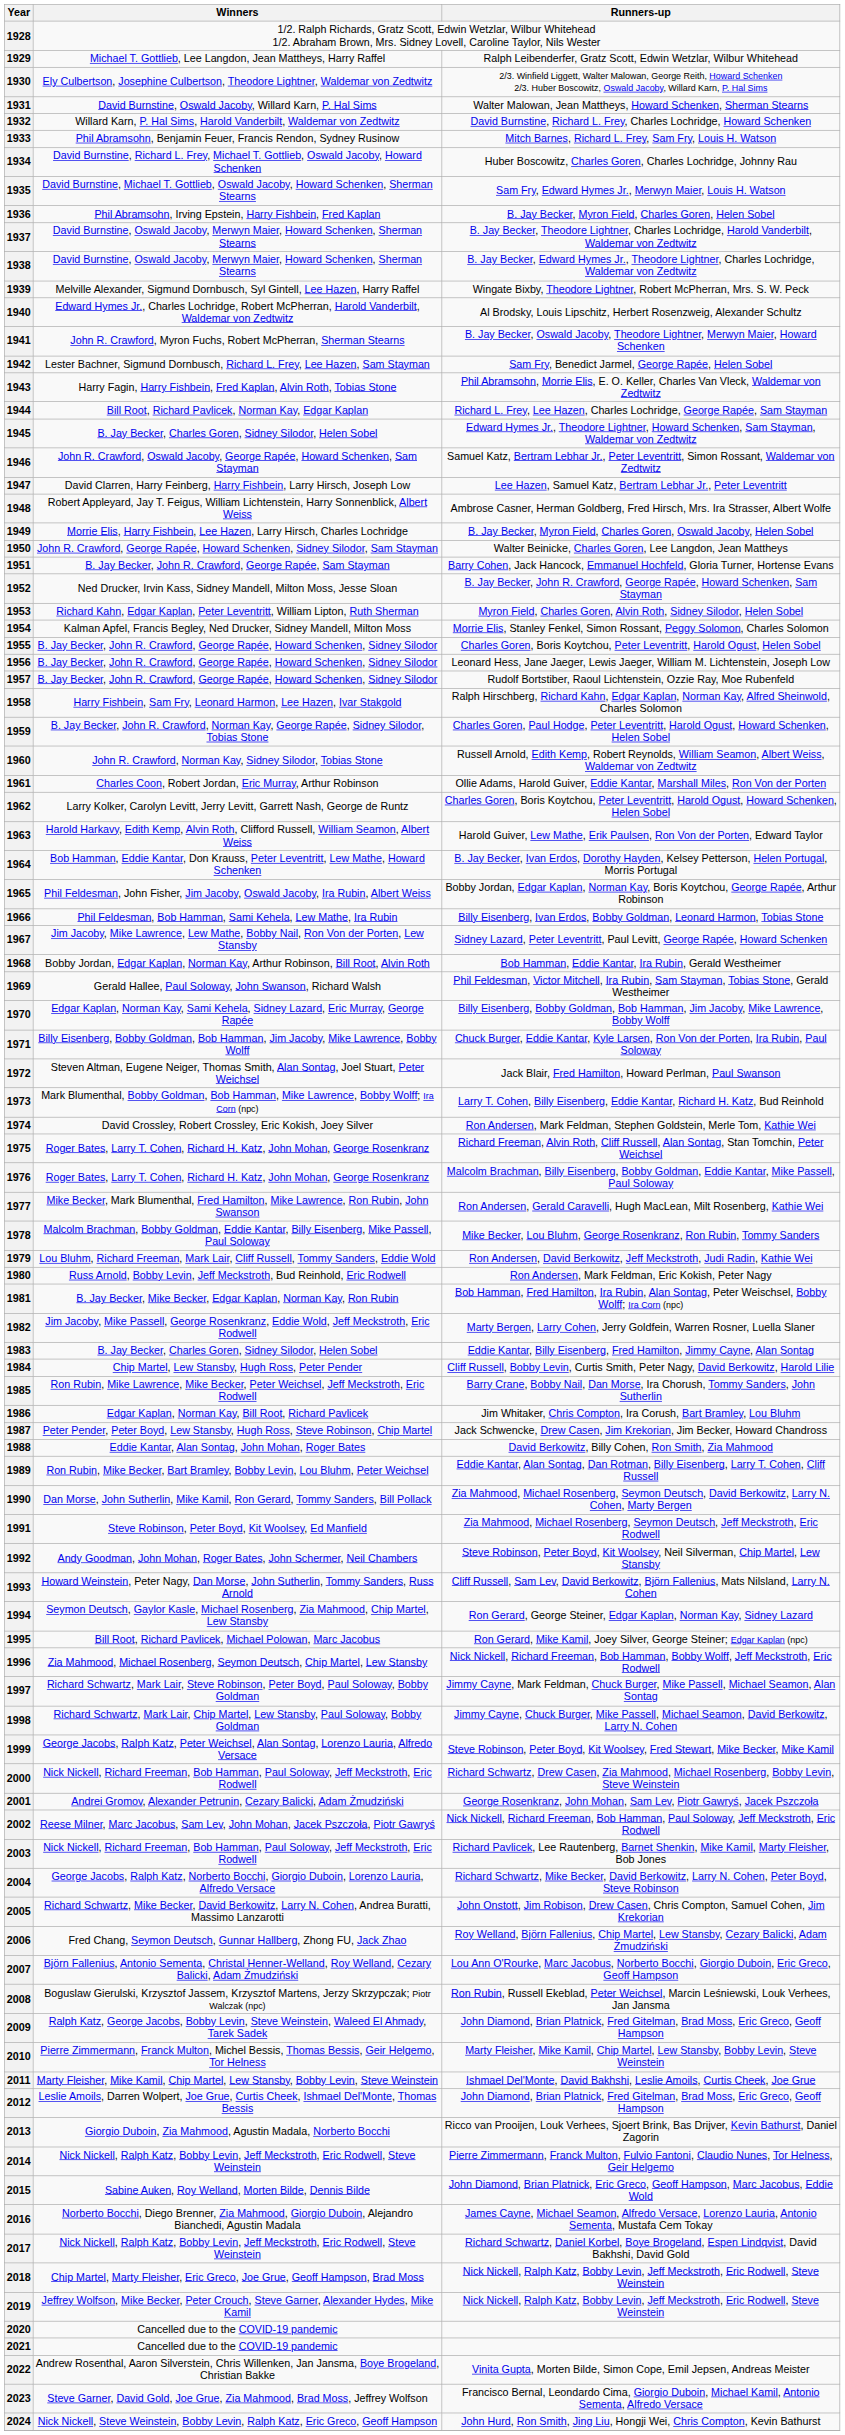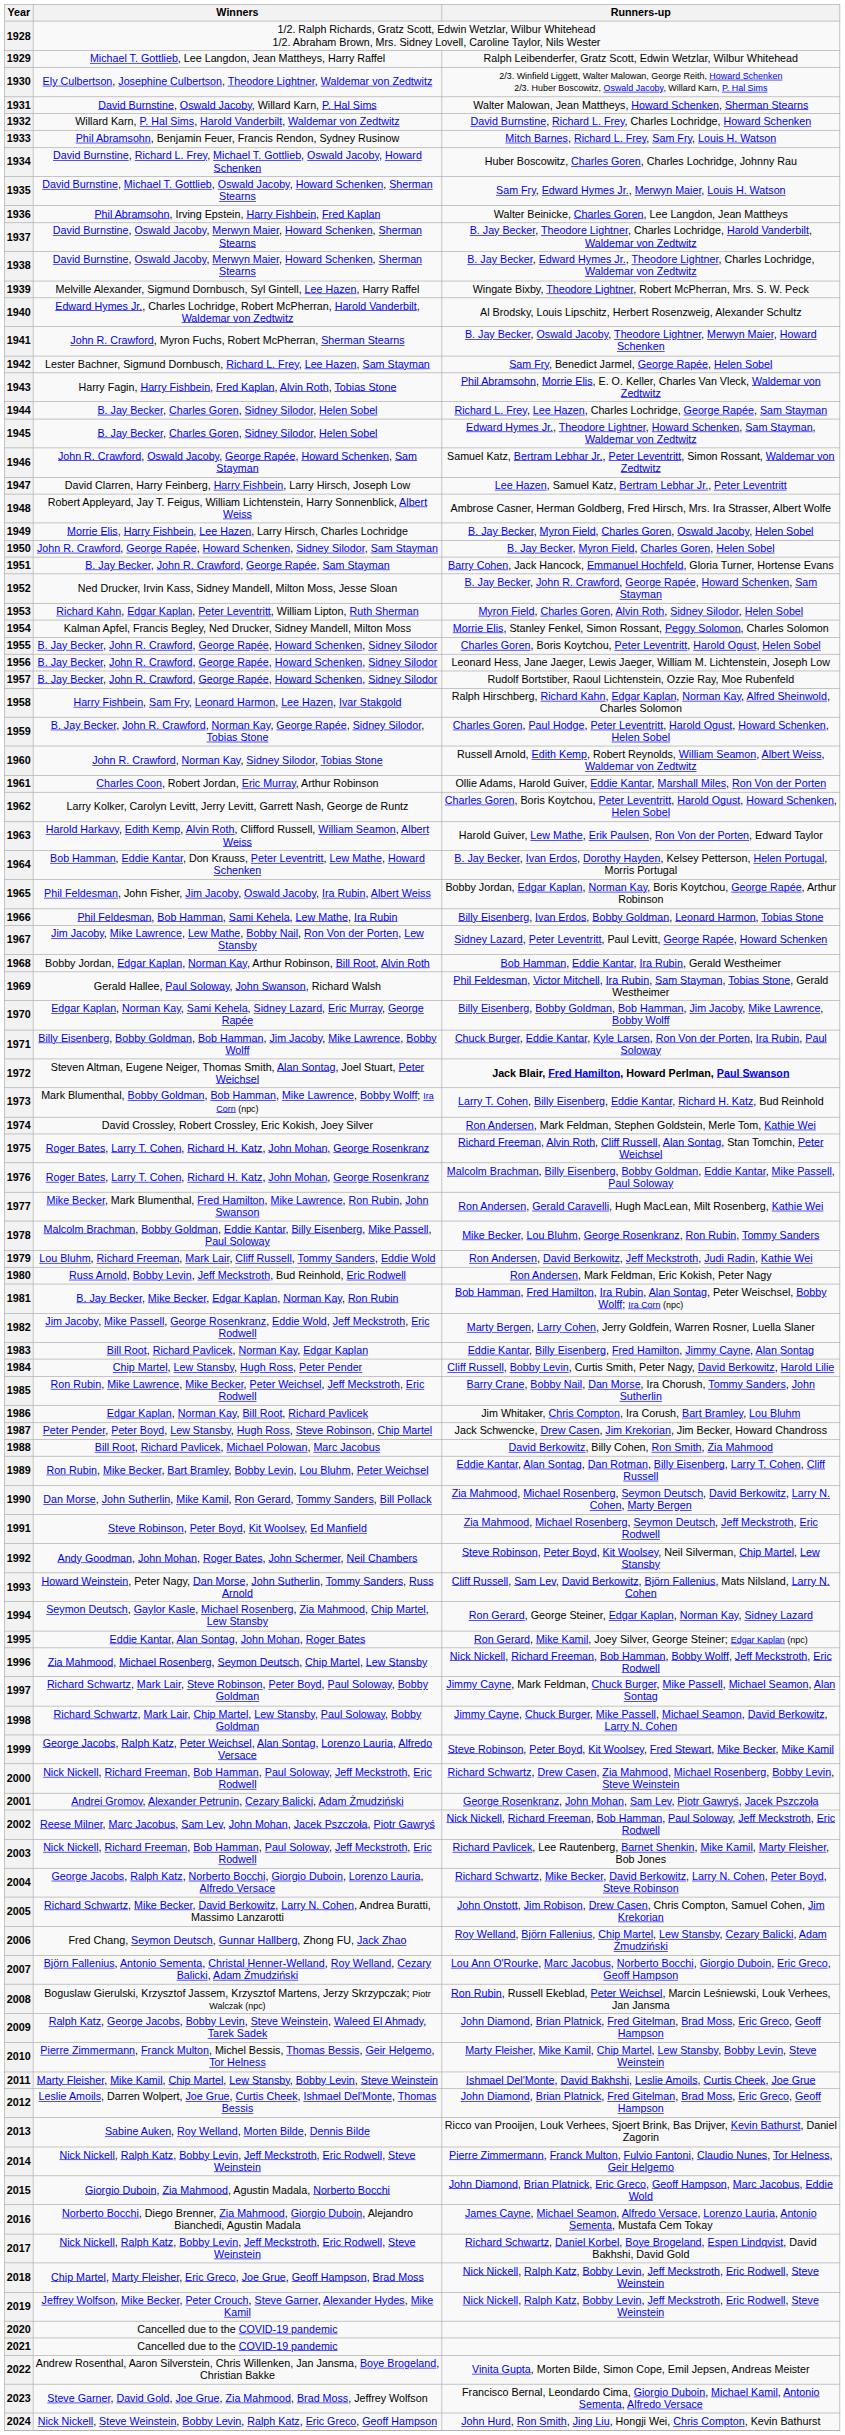1936 | Runners-up: B. Jay Becker, Myron Field, Charles Goren, Helen Sobel -> Walter Beinicke, Charles Goren, Lee Langdon, Jean Mattheys
1944 | Winners: Bill Root, Richard Pavlicek, Norman Kay, Edgar Kaplan -> B. Jay Becker, Charles Goren, Sidney Silodor, Helen Sobel
1950 | Runners-up: Walter Beinicke, Charles Goren, Lee Langdon, Jean Mattheys -> B. Jay Becker, Myron Field, Charles Goren, Helen Sobel
1972 | Runners-up: normal -> bold
1983 | Winners: B. Jay Becker, Charles Goren, Sidney Silodor, Helen Sobel -> Bill Root, Richard Pavlicek, Norman Kay, Edgar Kaplan
1988 | Winners: Eddie Kantar, Alan Sontag, John Mohan, Roger Bates -> Bill Root, Richard Pavlicek, Michael Polowan, Marc Jacobus
1995 | Winners: Bill Root, Richard Pavlicek, Michael Polowan, Marc Jacobus -> Eddie Kantar, Alan Sontag, John Mohan, Roger Bates
2013 | Winners: Giorgio Duboin, Zia Mahmood, Agustin Madala, Norberto Bocchi -> Sabine Auken, Roy Welland, Morten Bilde, Dennis Bilde
2015 | Winners: Sabine Auken, Roy Welland, Morten Bilde, Dennis Bilde -> Giorgio Duboin, Zia Mahmood, Agustin Madala, Norberto Bocchi
